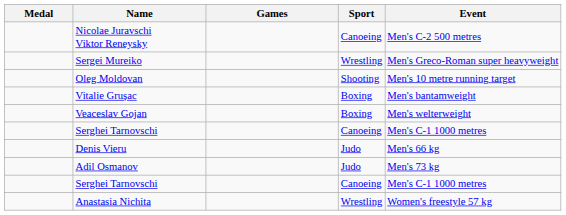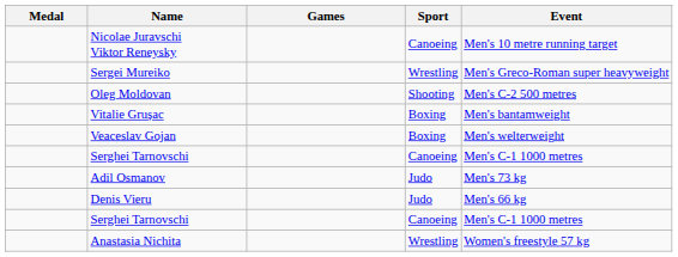Nicolae Juravschi Viktor Reneysky | Event: Men's C-2 500 metres -> Men's 10 metre running target
Oleg Moldovan | Event: Men's 10 metre running target -> Men's C-2 500 metres
rows swapped: Denis Vieru <-> Adil Osmanov
